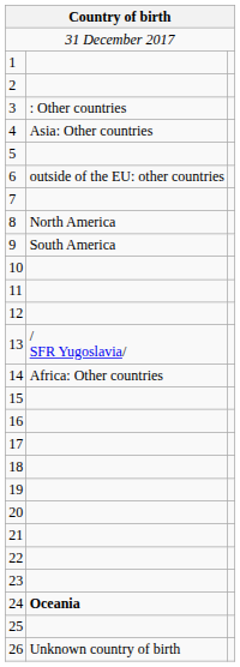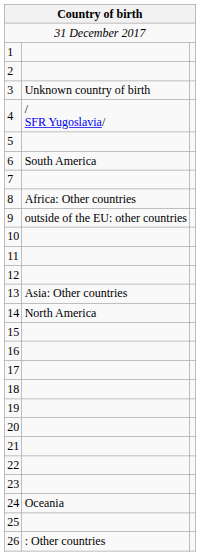3 | column 2: : Other countries -> Unknown country of birth
4 | column 2: Asia: Other countries -> / SFR Yugoslavia/
6 | column 2: outside of the EU: other countries -> South America
8 | column 2: North America -> Africa: Other countries
9 | column 2: South America -> outside of the EU: other countries
13 | column 2: / SFR Yugoslavia/ -> Asia: Other countries
14 | column 2: Africa: Other countries -> North America
24 | column 2: bold -> normal
26 | column 2: Unknown country of birth -> : Other countries
